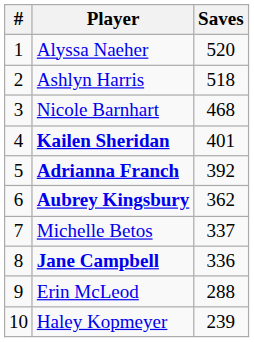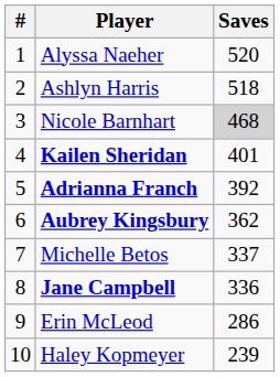Nicole Barnhart | Saves: no background -> lightgrey background
Erin McLeod | Saves: 288 -> 286
